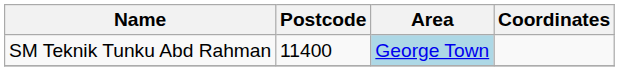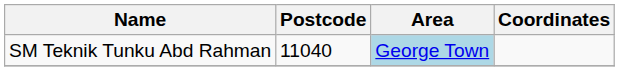SM Teknik Tunku Abd Rahman | Postcode: 11400 -> 11040
